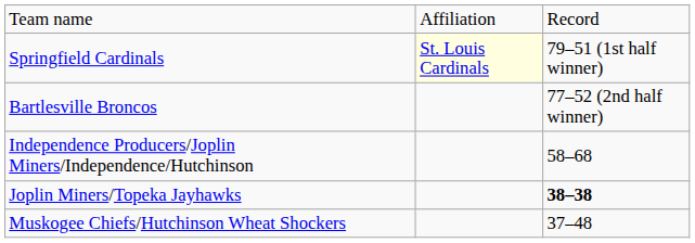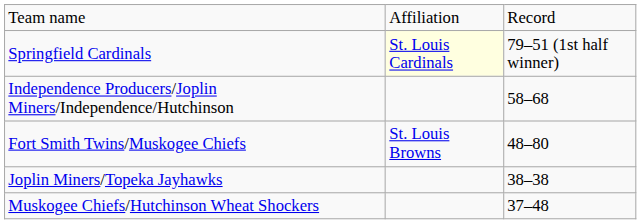- row: Bartlesville Broncos | 77–52 (2nd half winner)
+ row: Fort Smith Twins/Muskogee Chiefs | St. Louis Browns | 48–80
Joplin Miners/Topeka Jayhawks | column 3: bold -> normal
